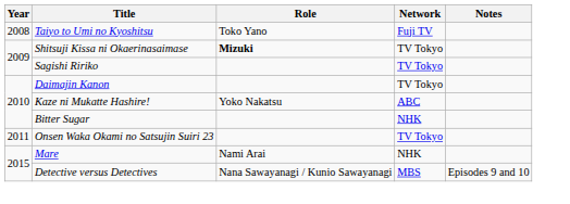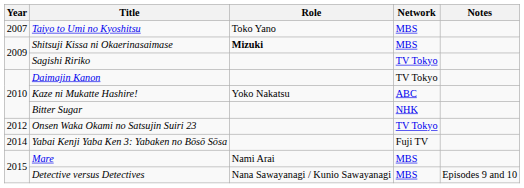Taiyo to Umi no Kyoshitsu | Year: 2008 -> 2007
Taiyo to Umi no Kyoshitsu | Network: Fuji TV -> MBS
Shitsuji Kissa ni Okaerinasaimase | Network: TV Tokyo -> MBS
Onsen Waka Okami no Satsujin Suiri 23 | Year: 2011 -> 2012
+ row: 2014 | Yabai Kenji Yaba Ken 3: Yabaken no Bōsō Sōsa | Fuji TV
Mare | Network: NHK -> MBS
